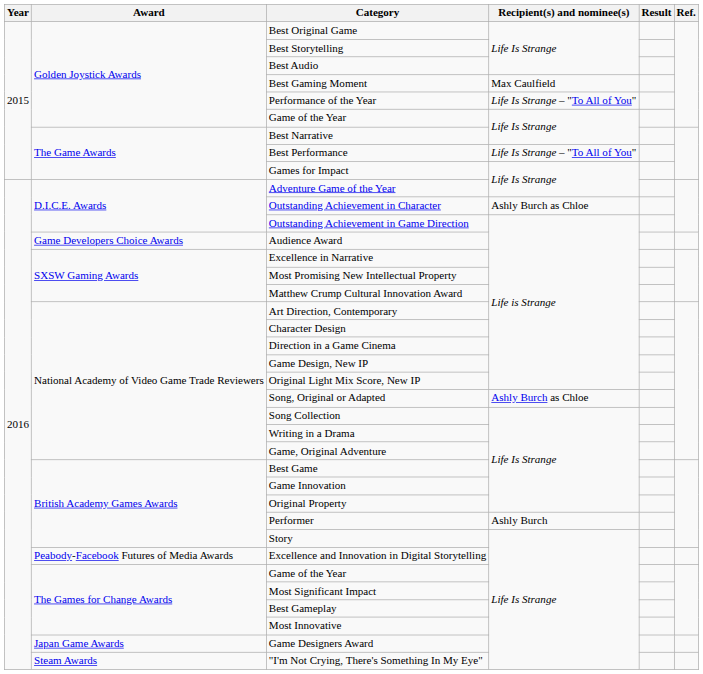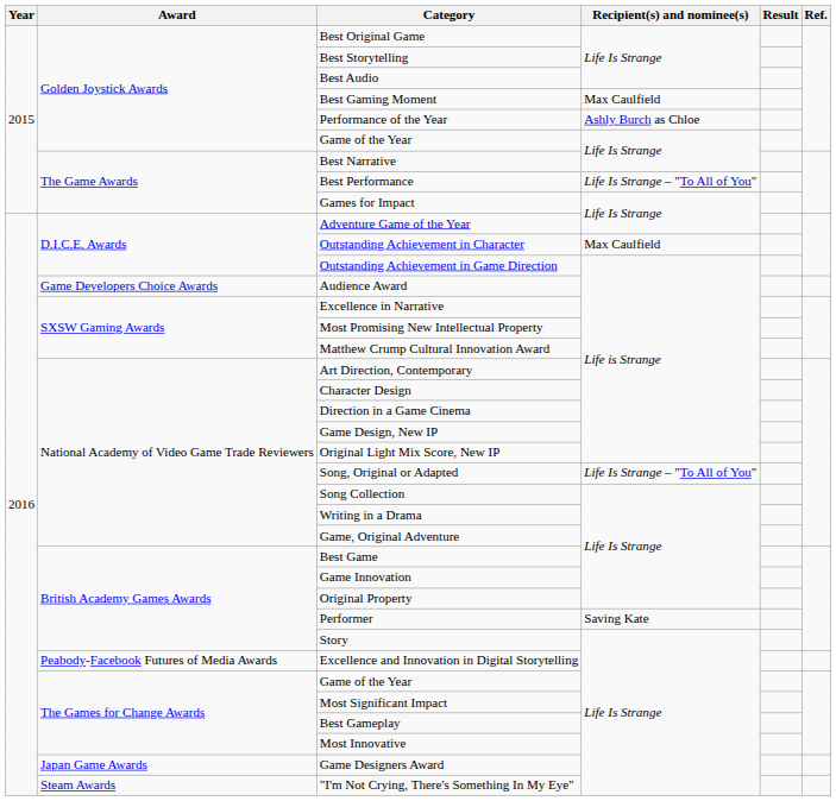Performance of the Year | Recipient(s) and nominee(s): Life Is Strange – "To All of You" -> Ashly Burch as Chloe
Outstanding Achievement in Character | Recipient(s) and nominee(s): Ashly Burch as Chloe -> Max Caulfield
Song, Original or Adapted | Recipient(s) and nominee(s): Ashly Burch as Chloe -> Life Is Strange – "To All of You"
Performer | Recipient(s) and nominee(s): Ashly Burch -> Saving Kate
